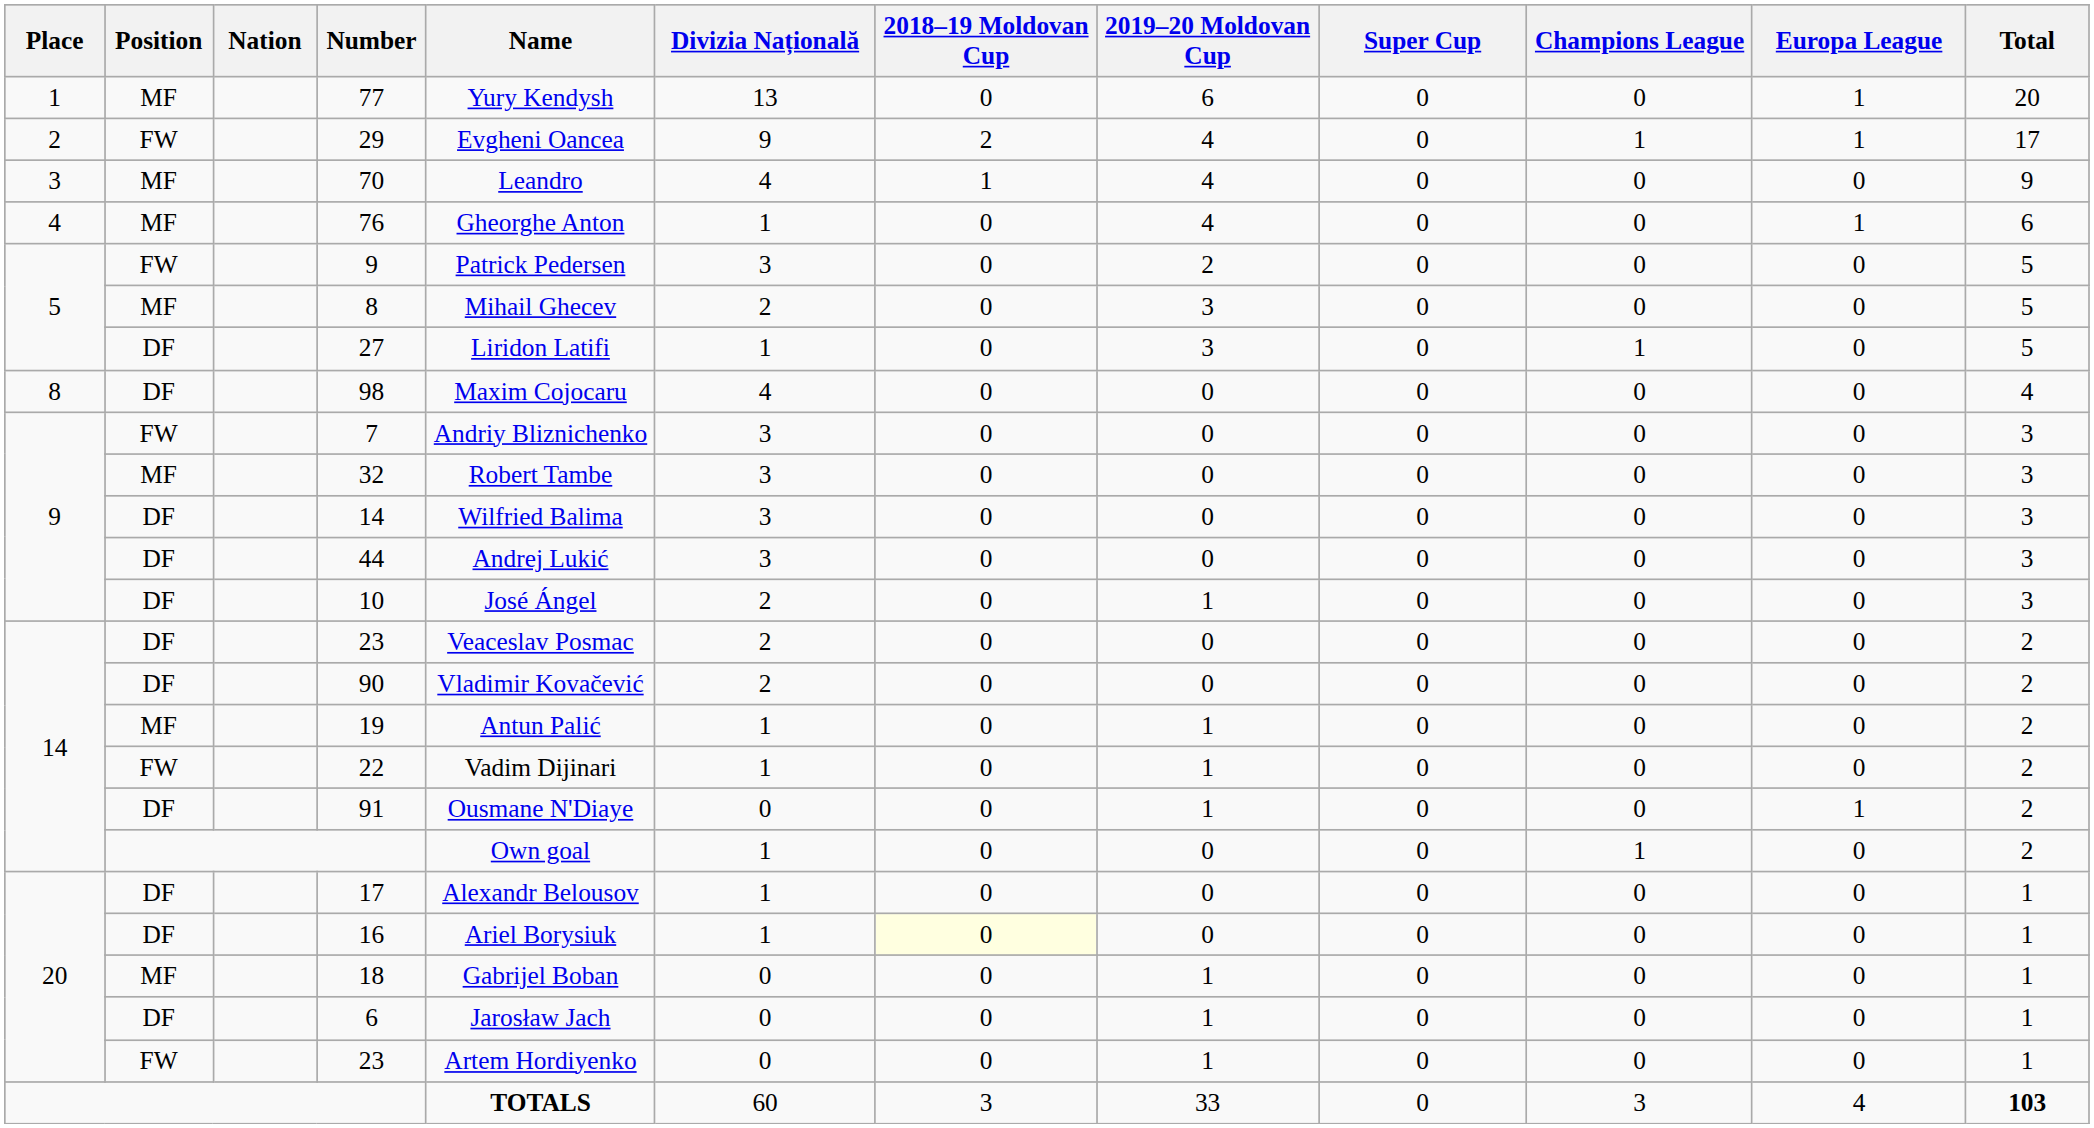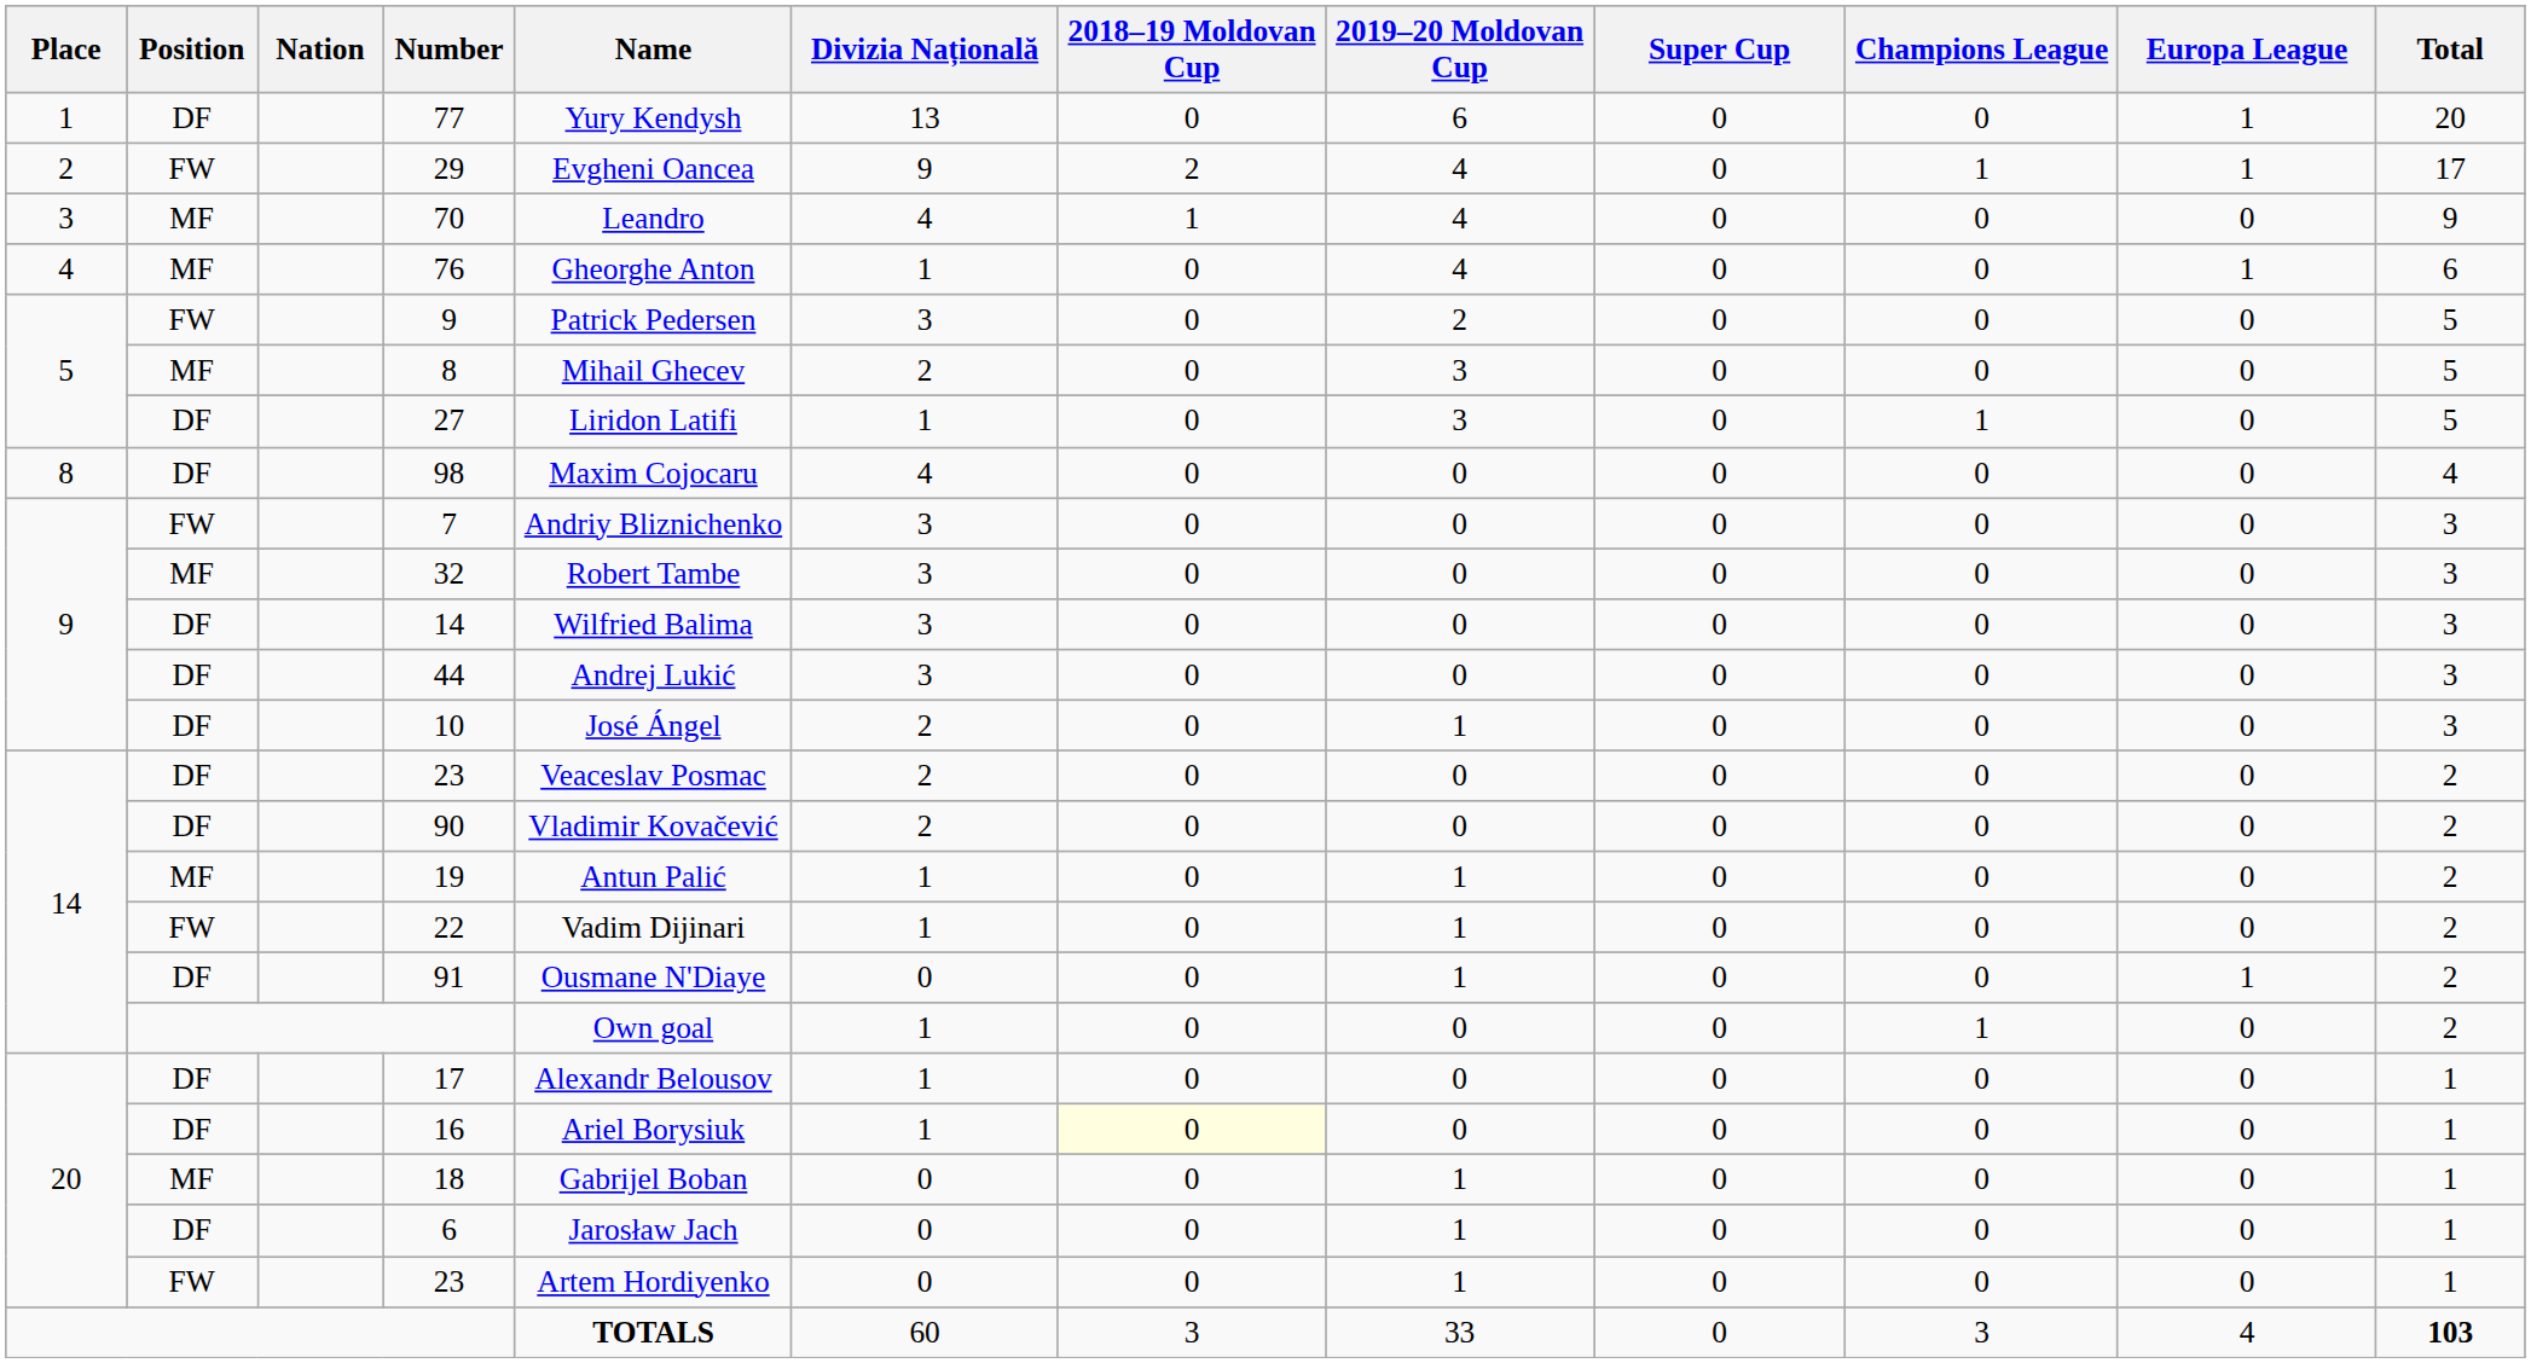77 | Position: MF -> DF
